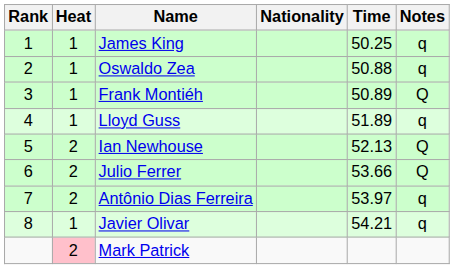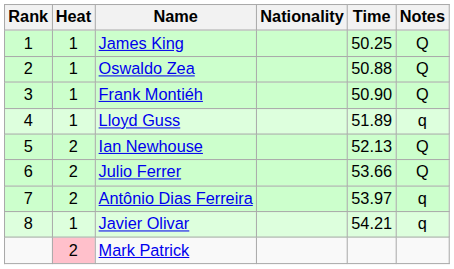James King | Notes: q -> Q
Oswaldo Zea | Notes: q -> Q
Frank Montiéh | Time: 50.89 -> 50.90
